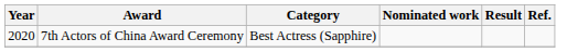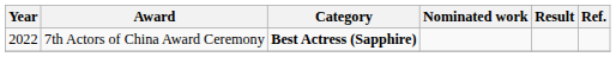7th Actors of China Award Ceremony | Year: 2020 -> 2022
7th Actors of China Award Ceremony | Category: normal -> bold
